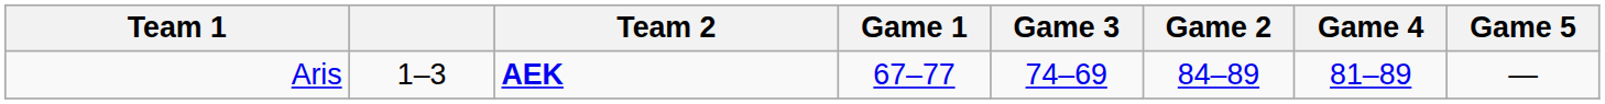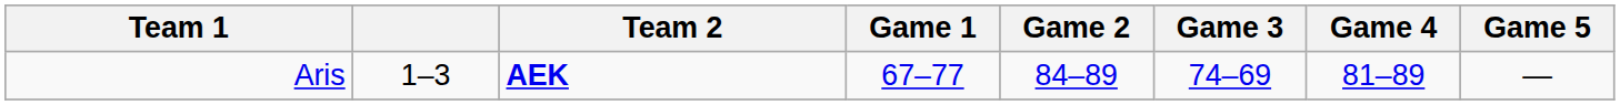columns swapped: Game 2 <-> Game 3
